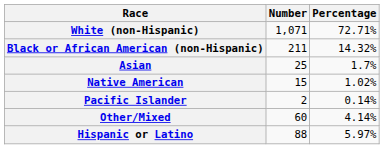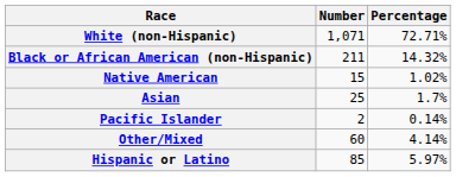rows swapped: Native American <-> Asian
Hispanic or Latino | Number: 88 -> 85
